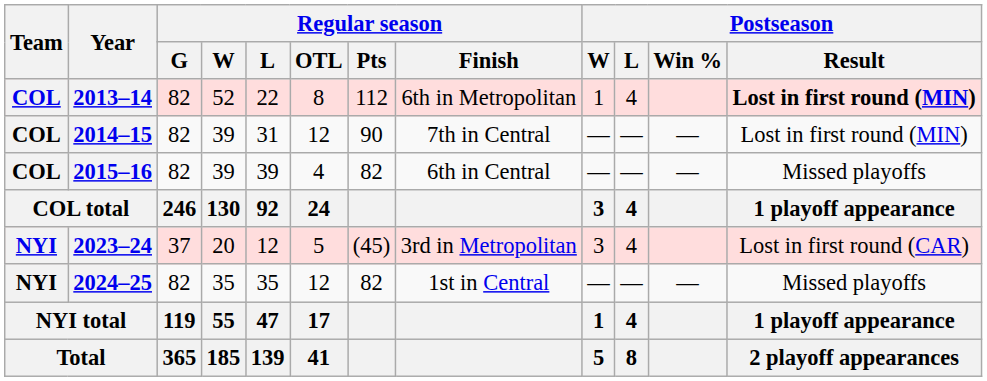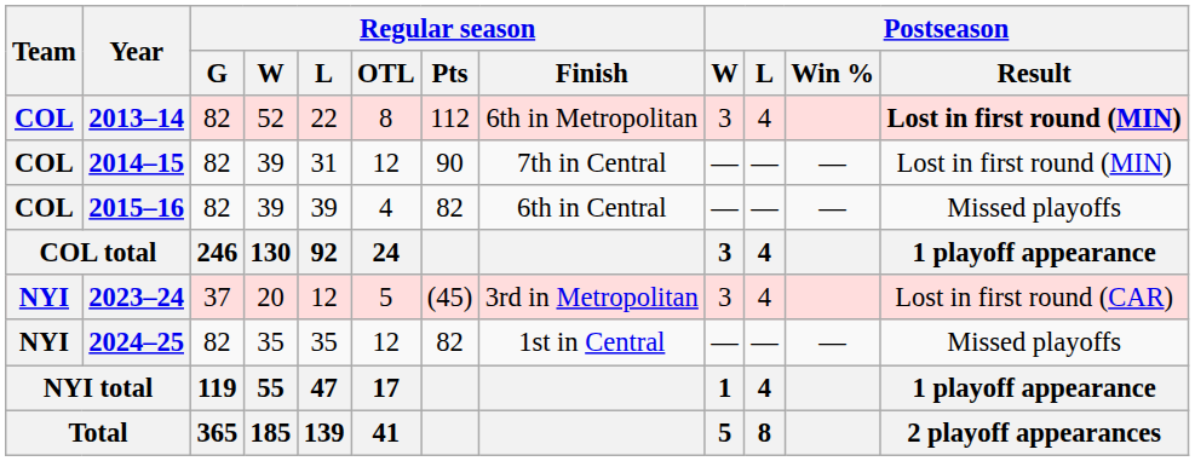2013–14 | Postseason / W: 1 -> 3
